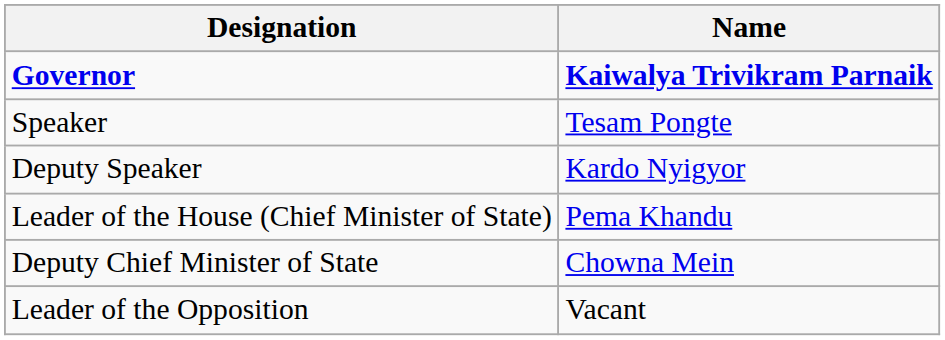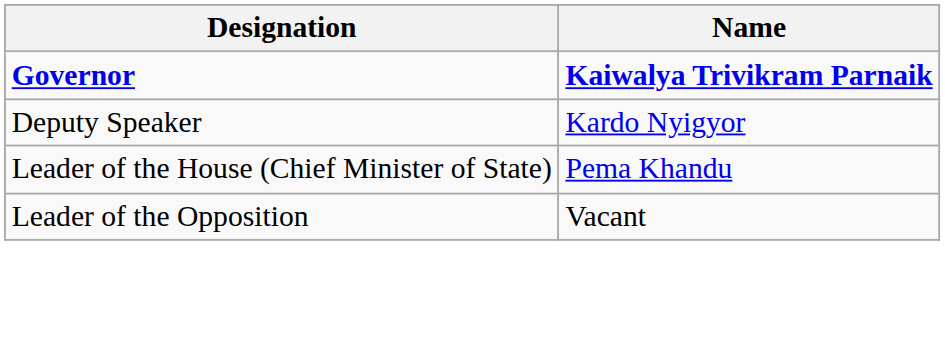- row: Speaker | Tesam Pongte
- row: Deputy Chief Minister of State | Chowna Mein
